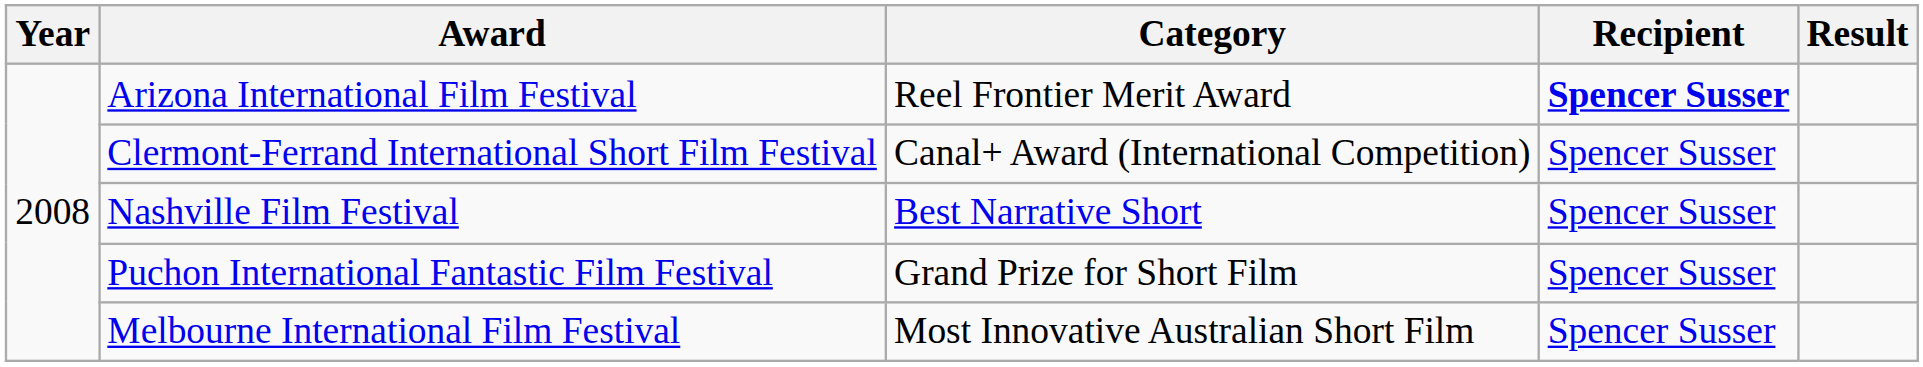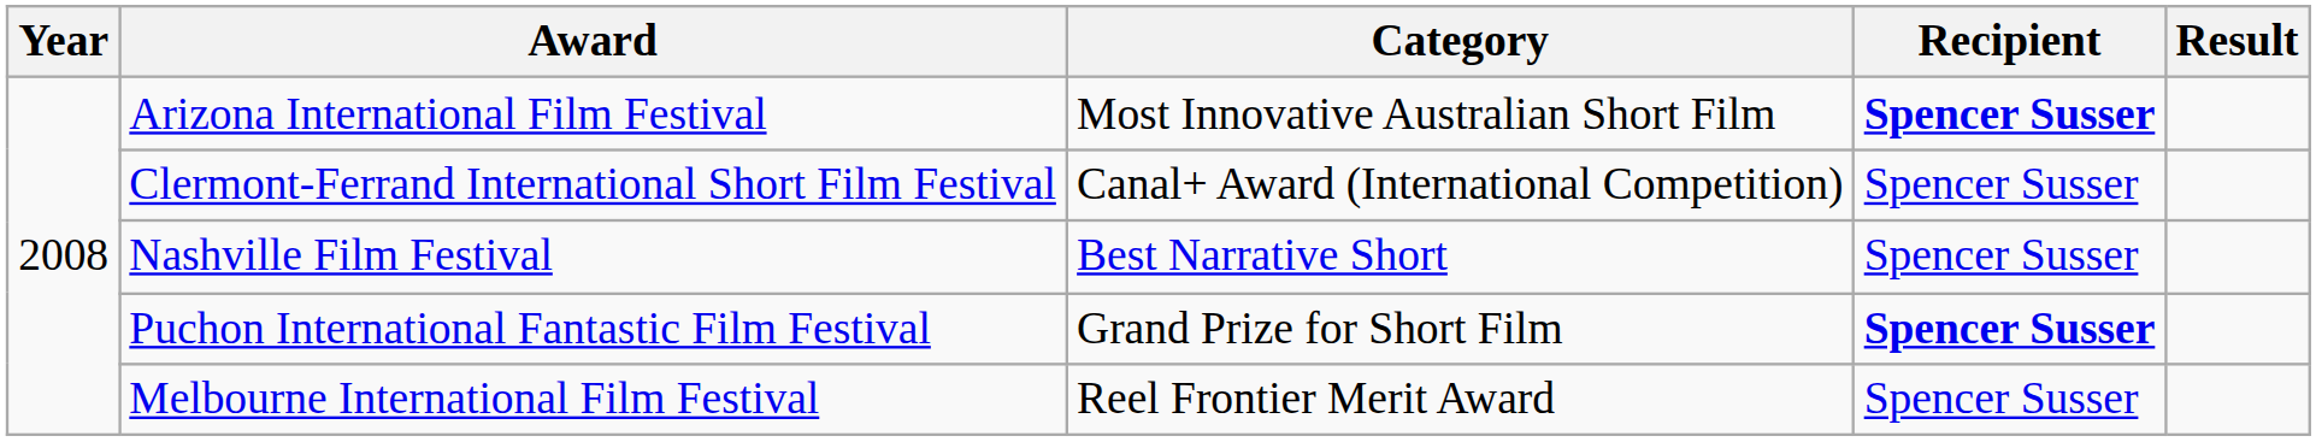Arizona International Film Festival | Category: Reel Frontier Merit Award -> Most Innovative Australian Short Film
Puchon International Fantastic Film Festival | Recipient: normal -> bold
Melbourne International Film Festival | Category: Most Innovative Australian Short Film -> Reel Frontier Merit Award
